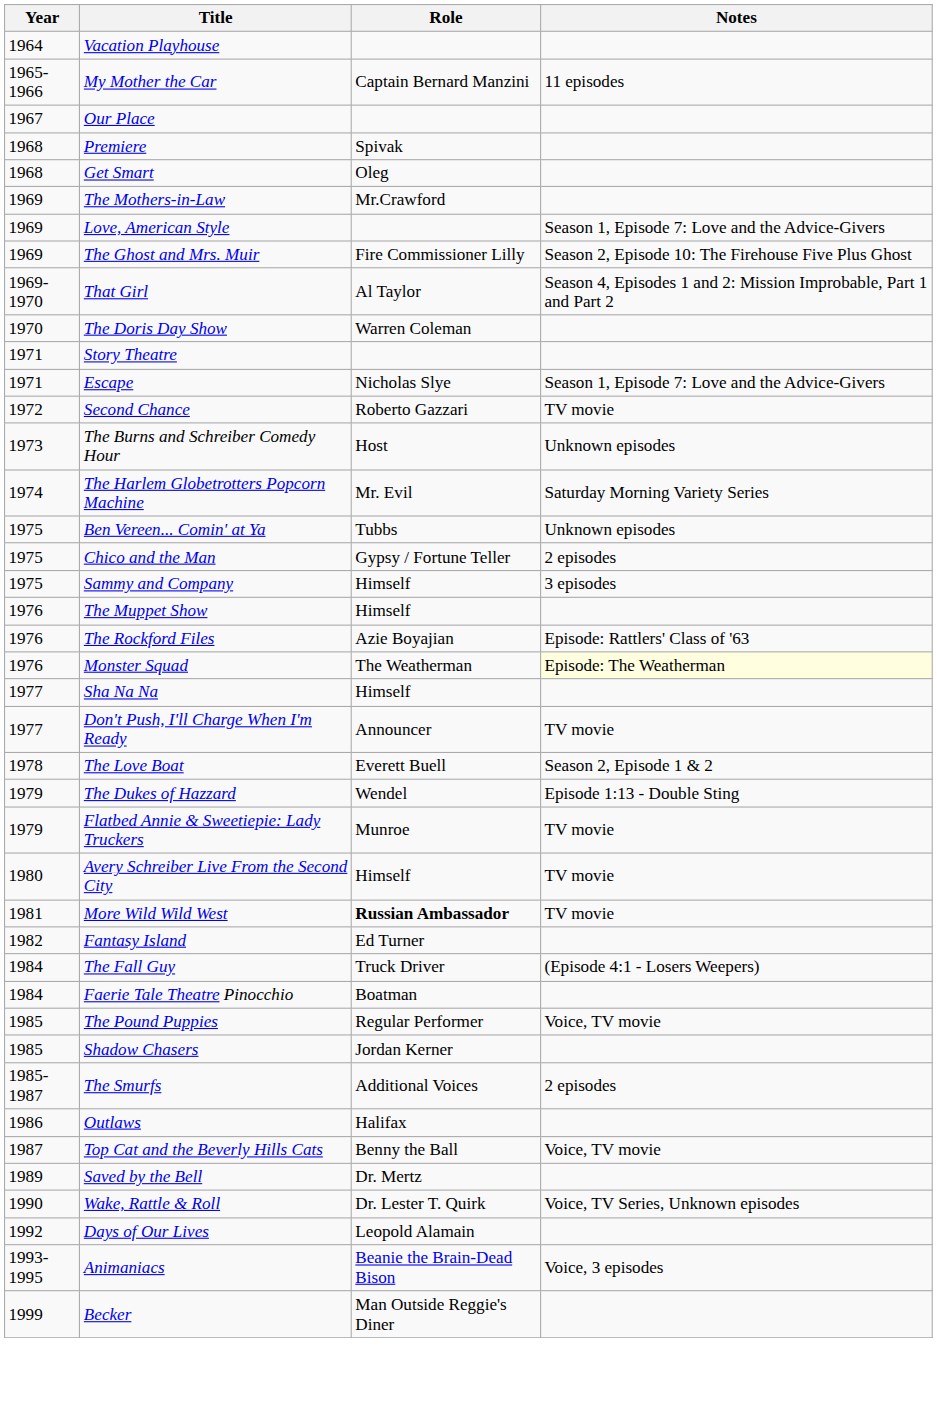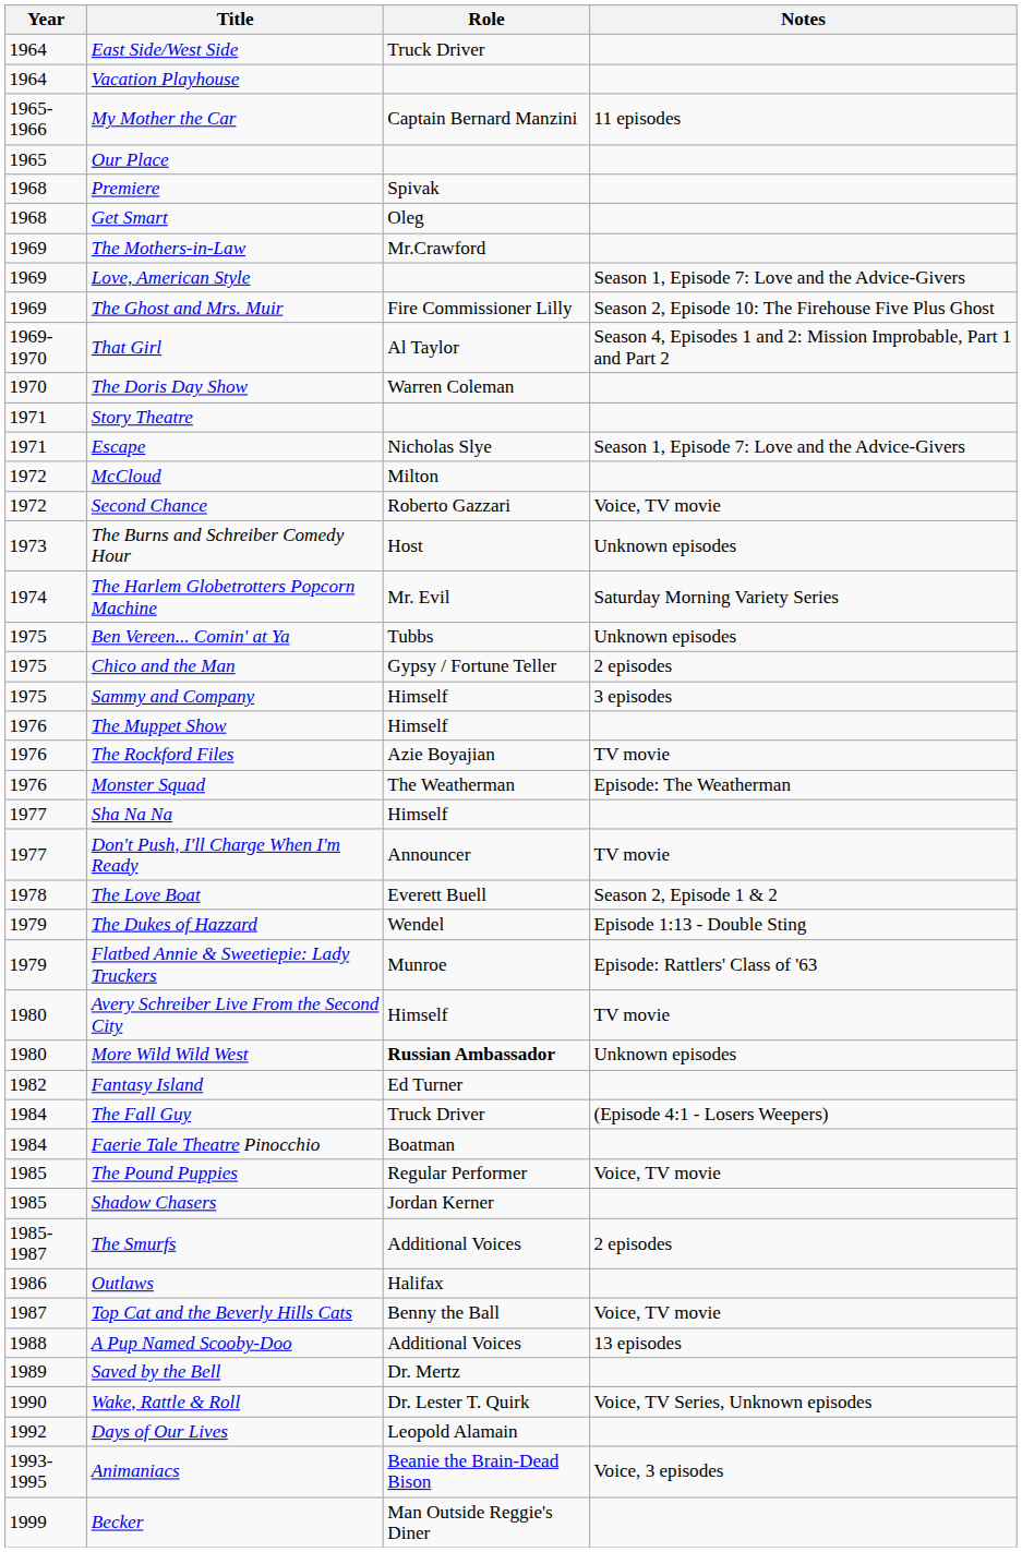+ row: 1964 | East Side/West Side | Truck Driver
Our Place | Year: 1967 -> 1965
+ row: 1972 | McCloud | Milton
Second Chance | Notes: TV movie -> Voice, TV movie
The Rockford Files | Notes: Episode: Rattlers' Class of '63 -> TV movie
Monster Squad | Notes: lightyellow background -> no background
Flatbed Annie & Sweetiepie: Lady Truckers | Notes: TV movie -> Episode: Rattlers' Class of '63
More Wild Wild West | Year: 1981 -> 1980
More Wild Wild West | Notes: TV movie -> Unknown episodes
+ row: 1988 | A Pup Named Scooby-Doo | Additional Voices | 13 episodes
